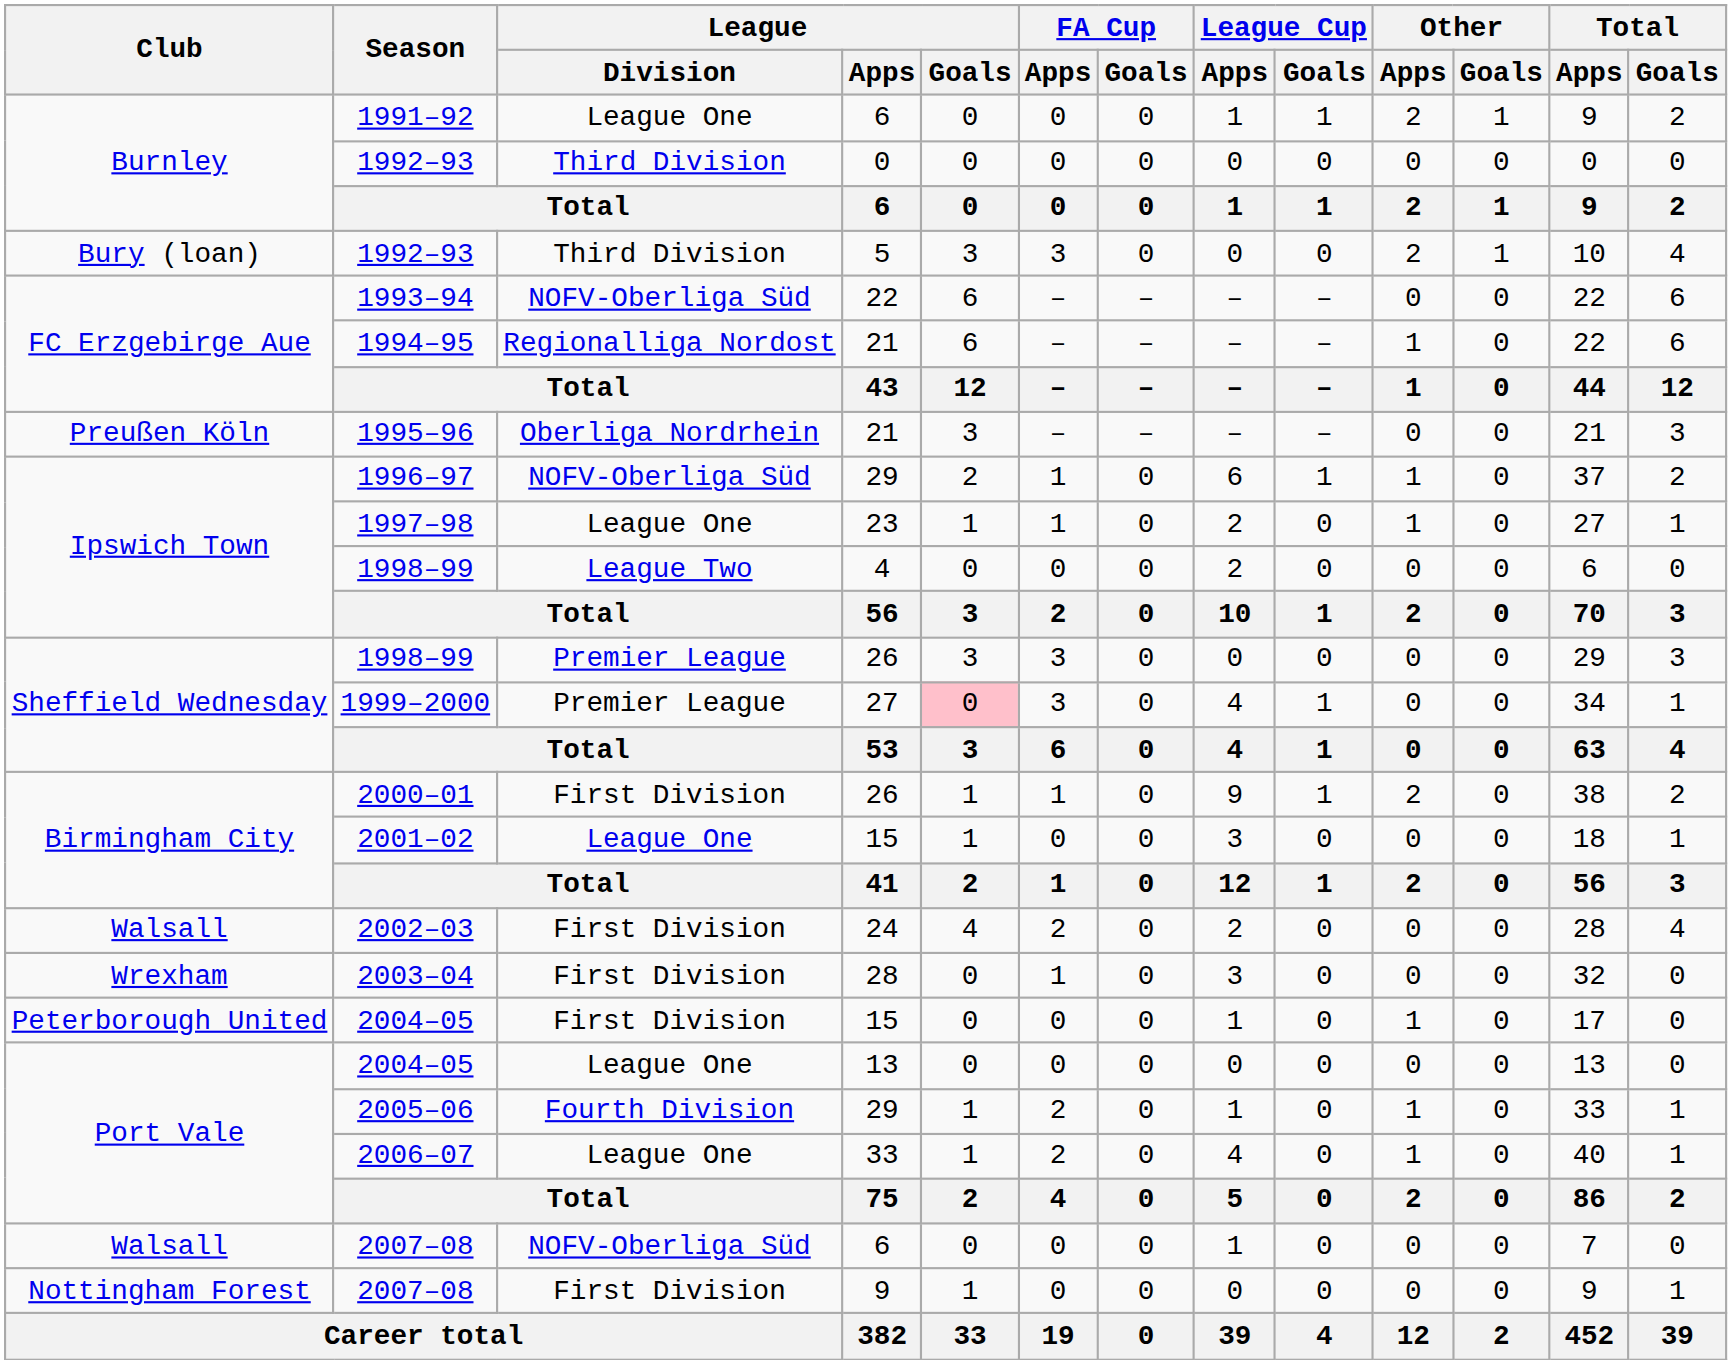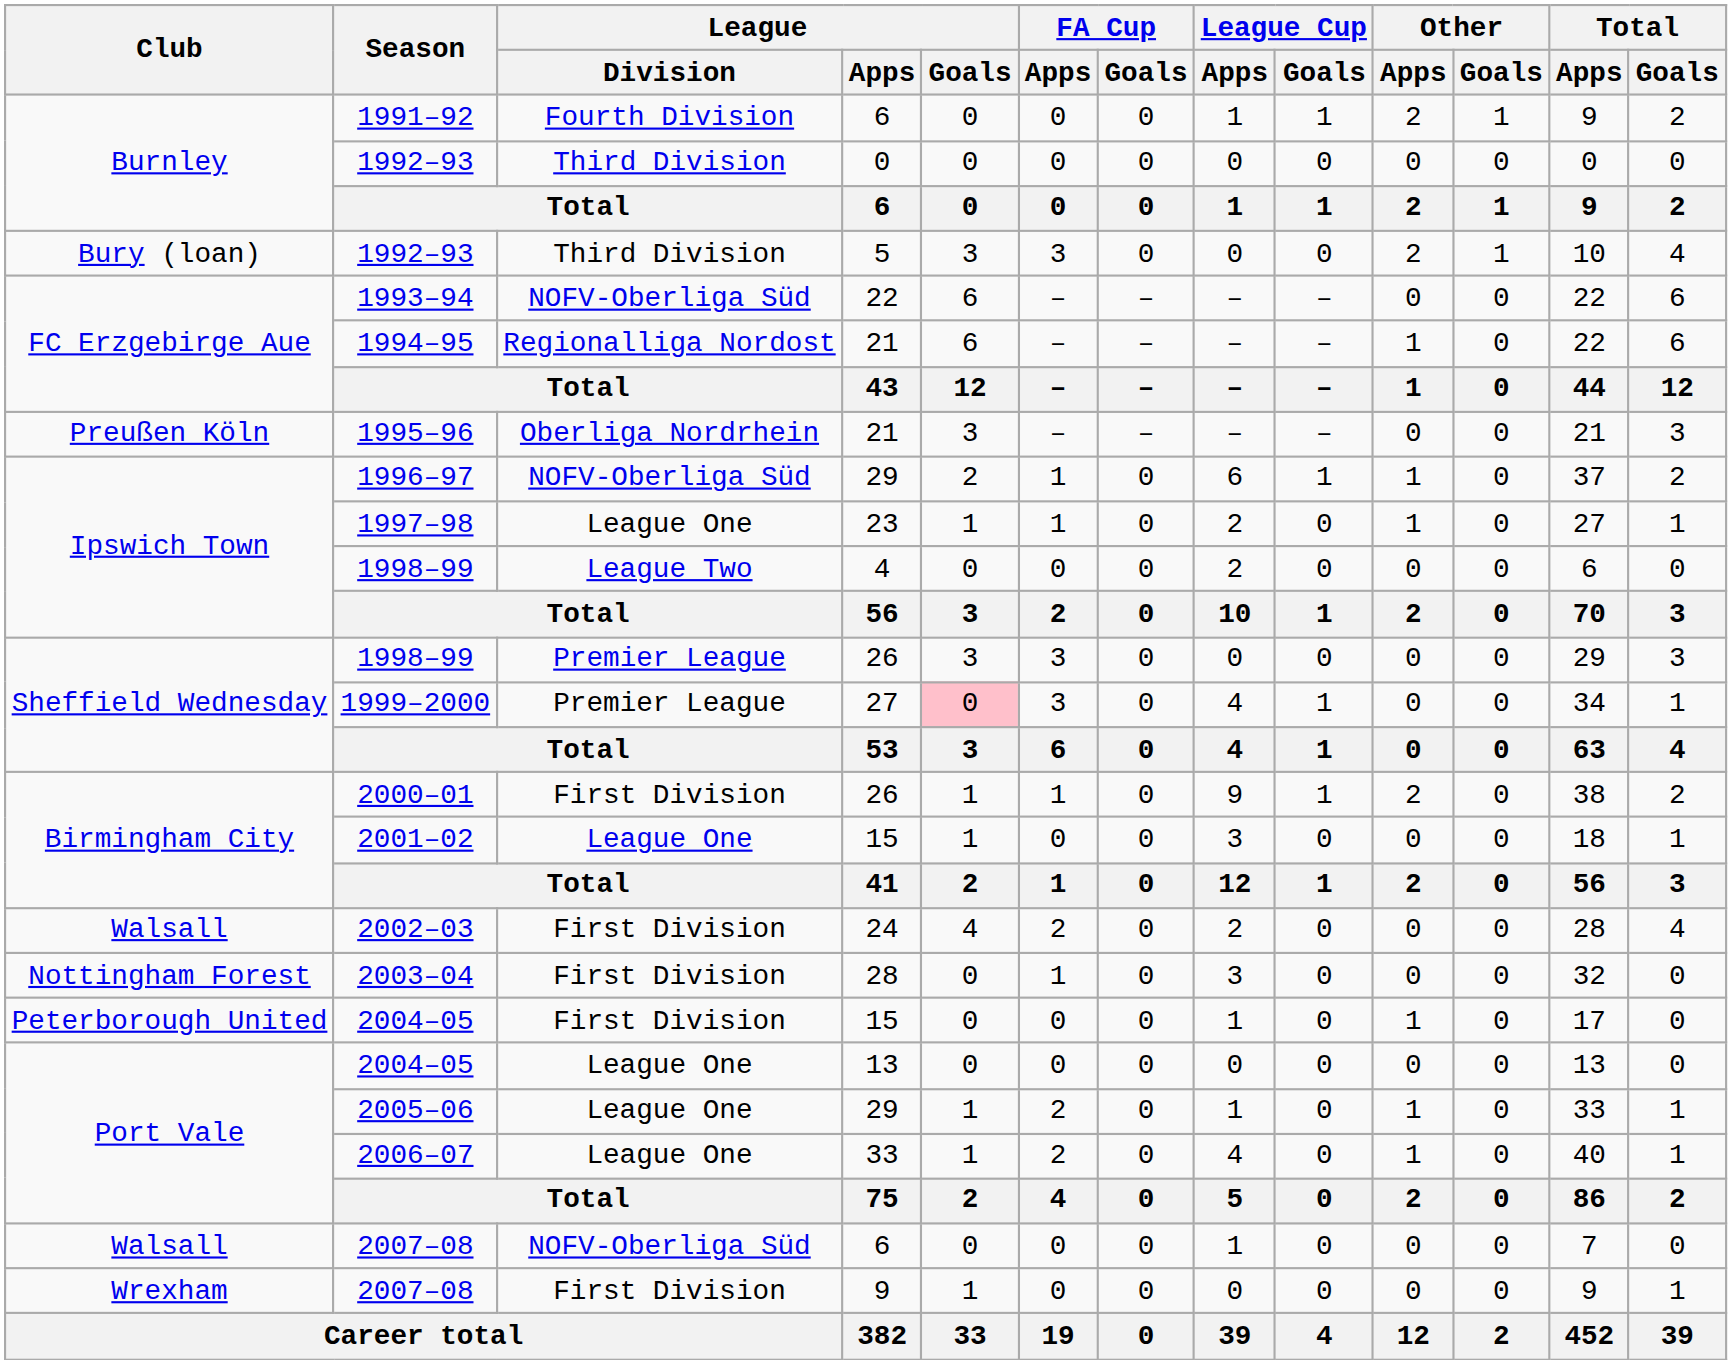1991–92 | League / Division: League One -> Fourth Division
2003–04 | Club: Wrexham -> Nottingham Forest
2005–06 | League / Division: Fourth Division -> League One
2007–08 / 9 | Club: Nottingham Forest -> Wrexham
